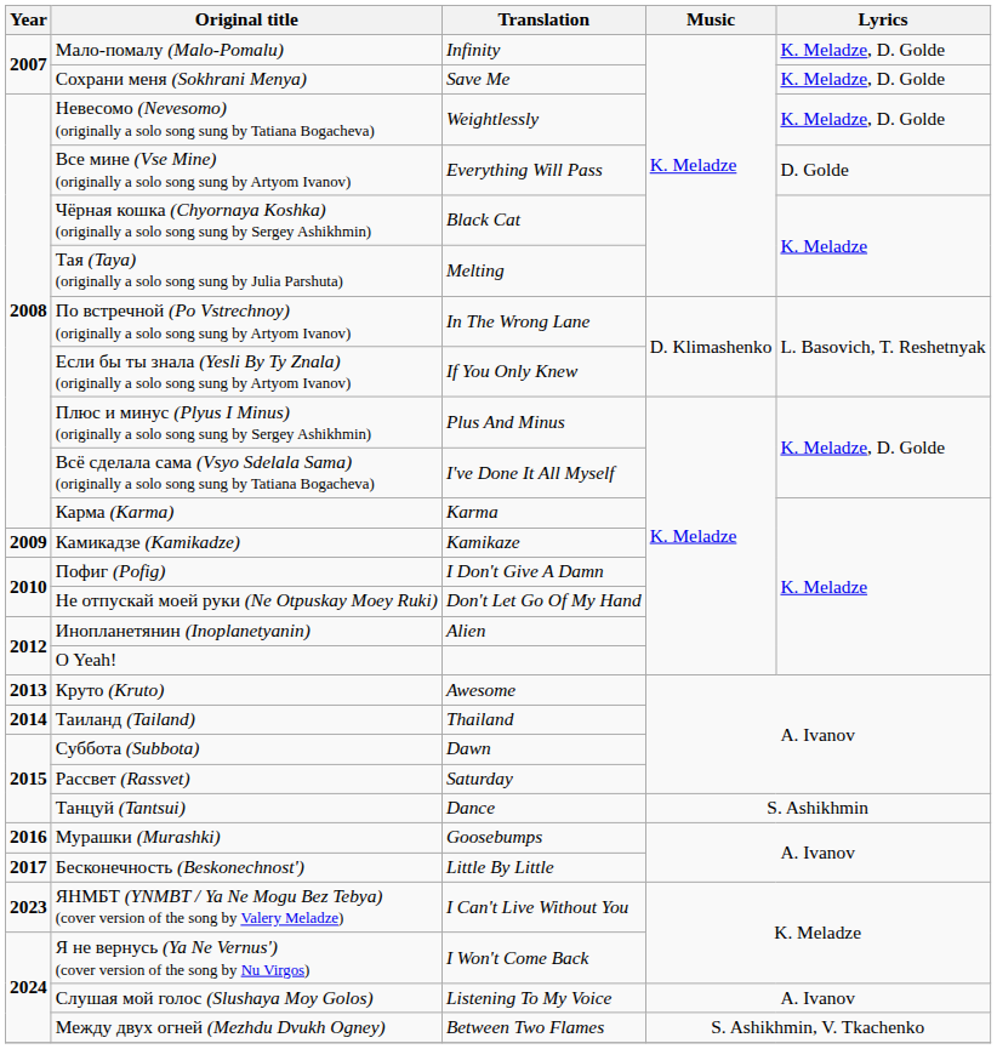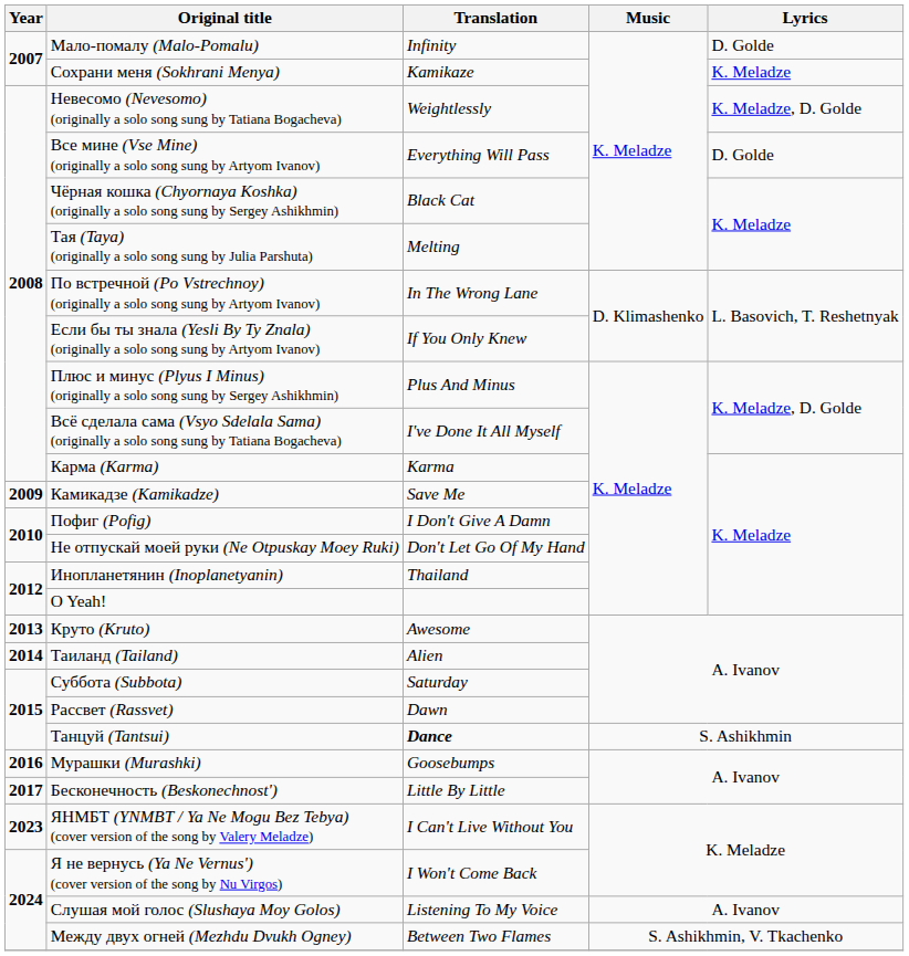Мало-помалу (Malo-Pomalu) | Lyrics: K. Meladze, D. Golde -> D. Golde
Сохрани меня (Sokhrani Menya) | Translation: Save Me -> Kamikaze
Сохрани меня (Sokhrani Menya) | Lyrics: K. Meladze, D. Golde -> K. Meladze
Камикадзе (Kamikadze) | Translation: Kamikaze -> Save Me
Инопланетянин (Inoplanetyanin) | Translation: Alien -> Thailand
Таиланд (Tailand) | Translation: Thailand -> Alien
Суббота (Subbota) | Translation: Dawn -> Saturday
Рассвет (Rassvet) | Translation: Saturday -> Dawn
Танцуй (Tantsui) | Translation: normal -> bold
